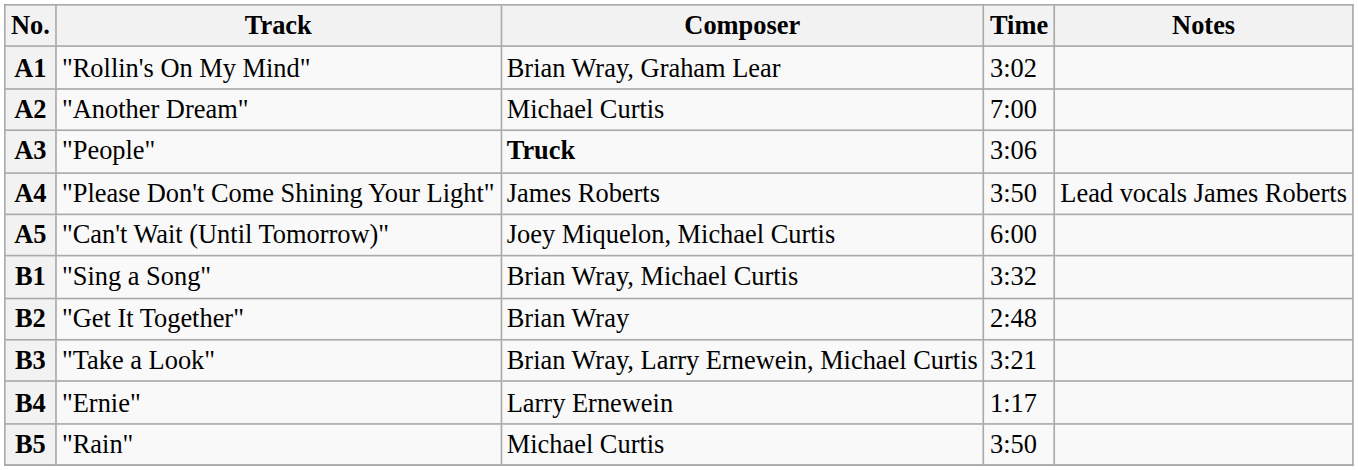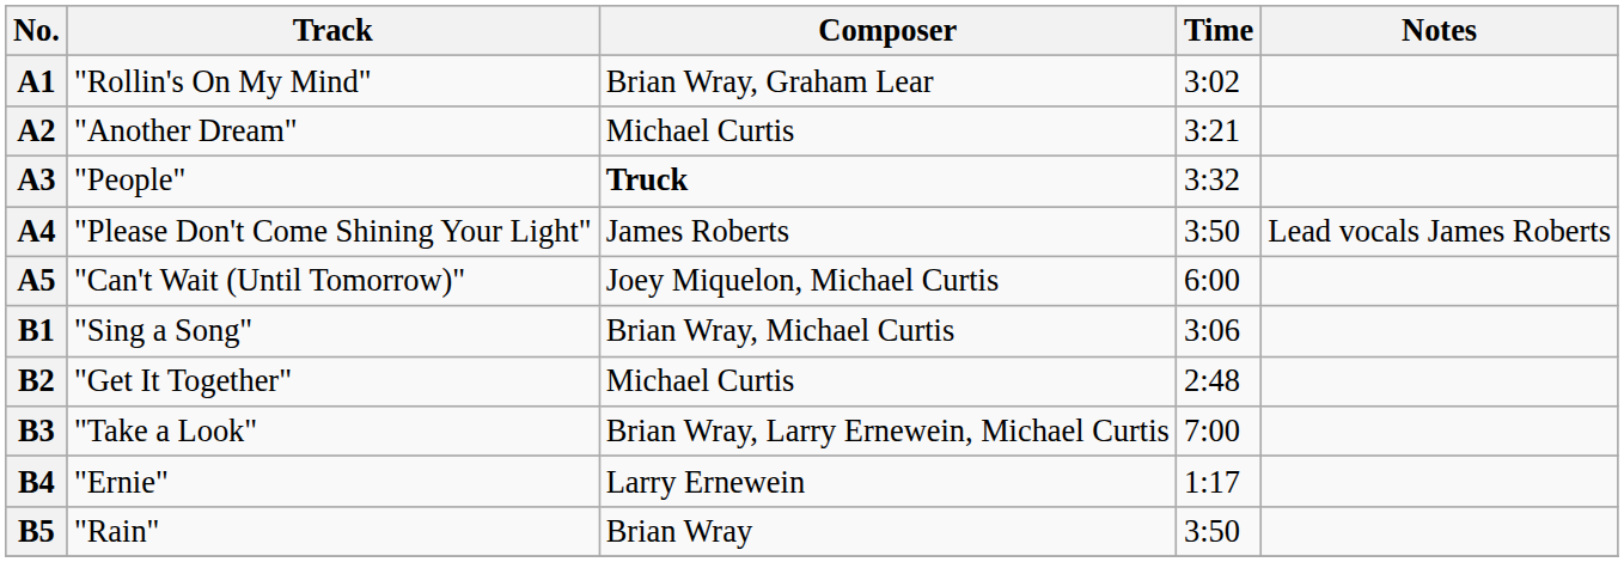A2 | Time: 7:00 -> 3:21
A3 | Time: 3:06 -> 3:32
B1 | Time: 3:32 -> 3:06
B2 | Composer: Brian Wray -> Michael Curtis
B3 | Time: 3:21 -> 7:00
B5 | Composer: Michael Curtis -> Brian Wray
